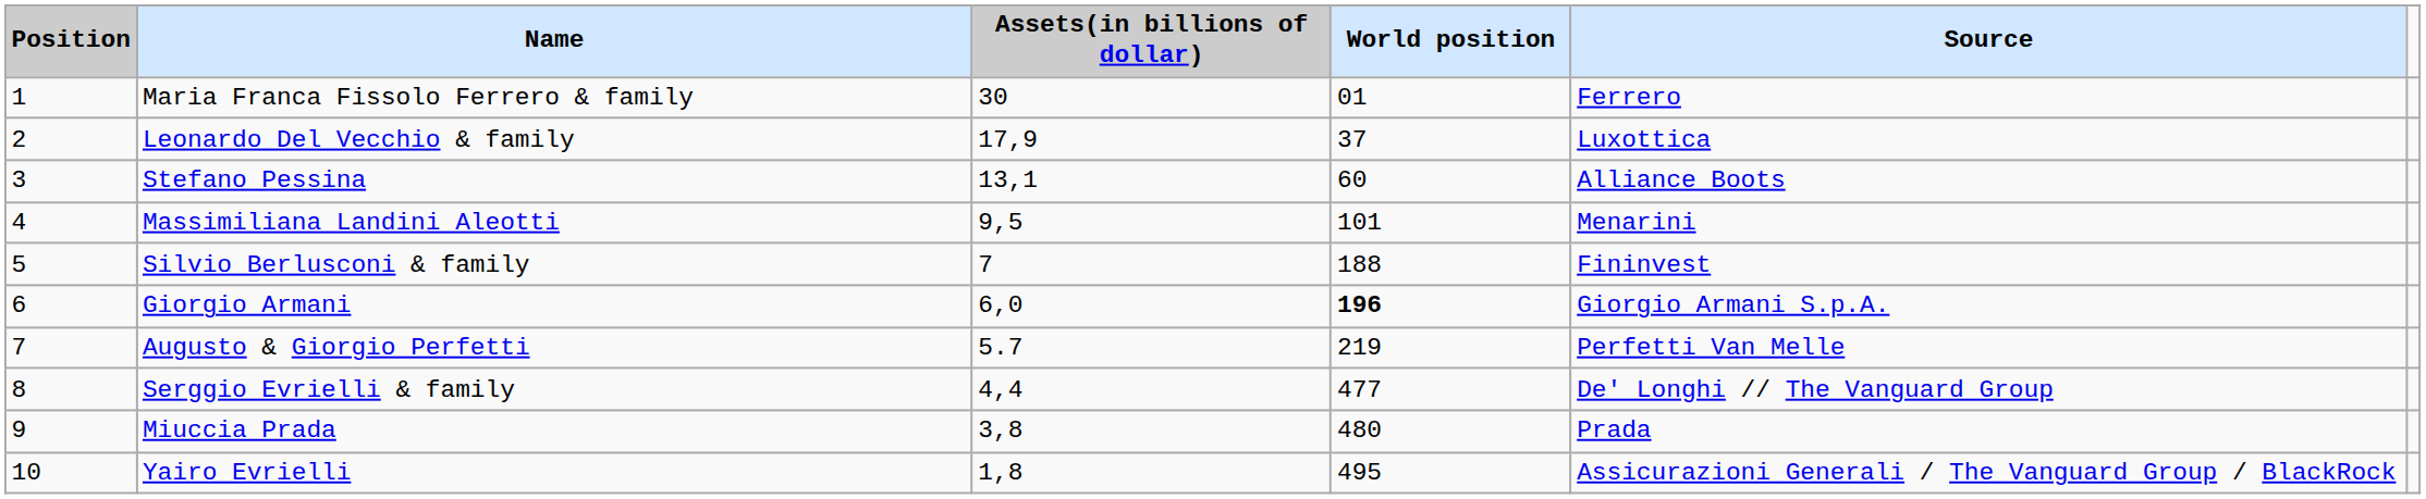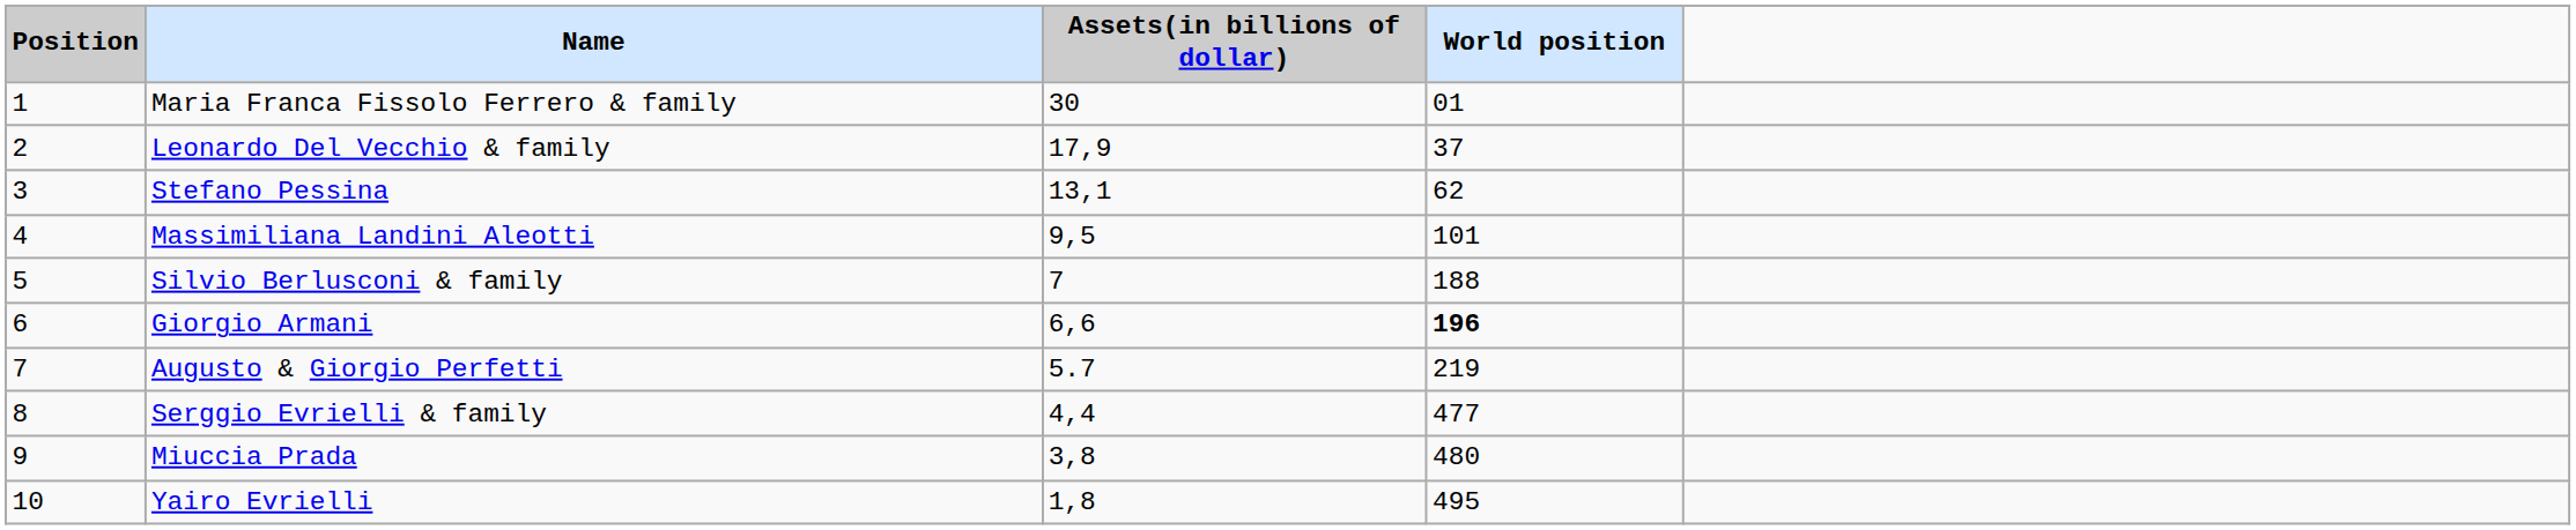- column: Source | Ferrero | Luxottica | Alliance Boots | Menarini | Fininvest | Giorgio Armani S.p.A. | Perfetti Van Melle | De' Longhi // The Vanguard Group | Prada | Assicurazioni Generali / The Vanguard Group / BlackRock
Stefano Pessina | World position: 60 -> 62
Giorgio Armani | Assets(in billions of dollar): 6,0 -> 6,6
